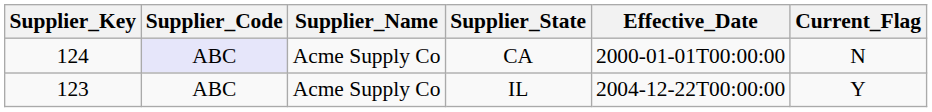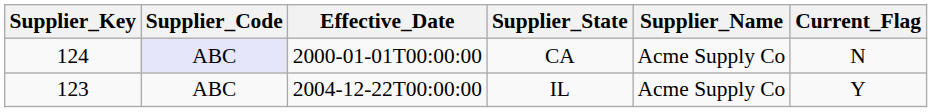columns swapped: Supplier_Name <-> Effective_Date
